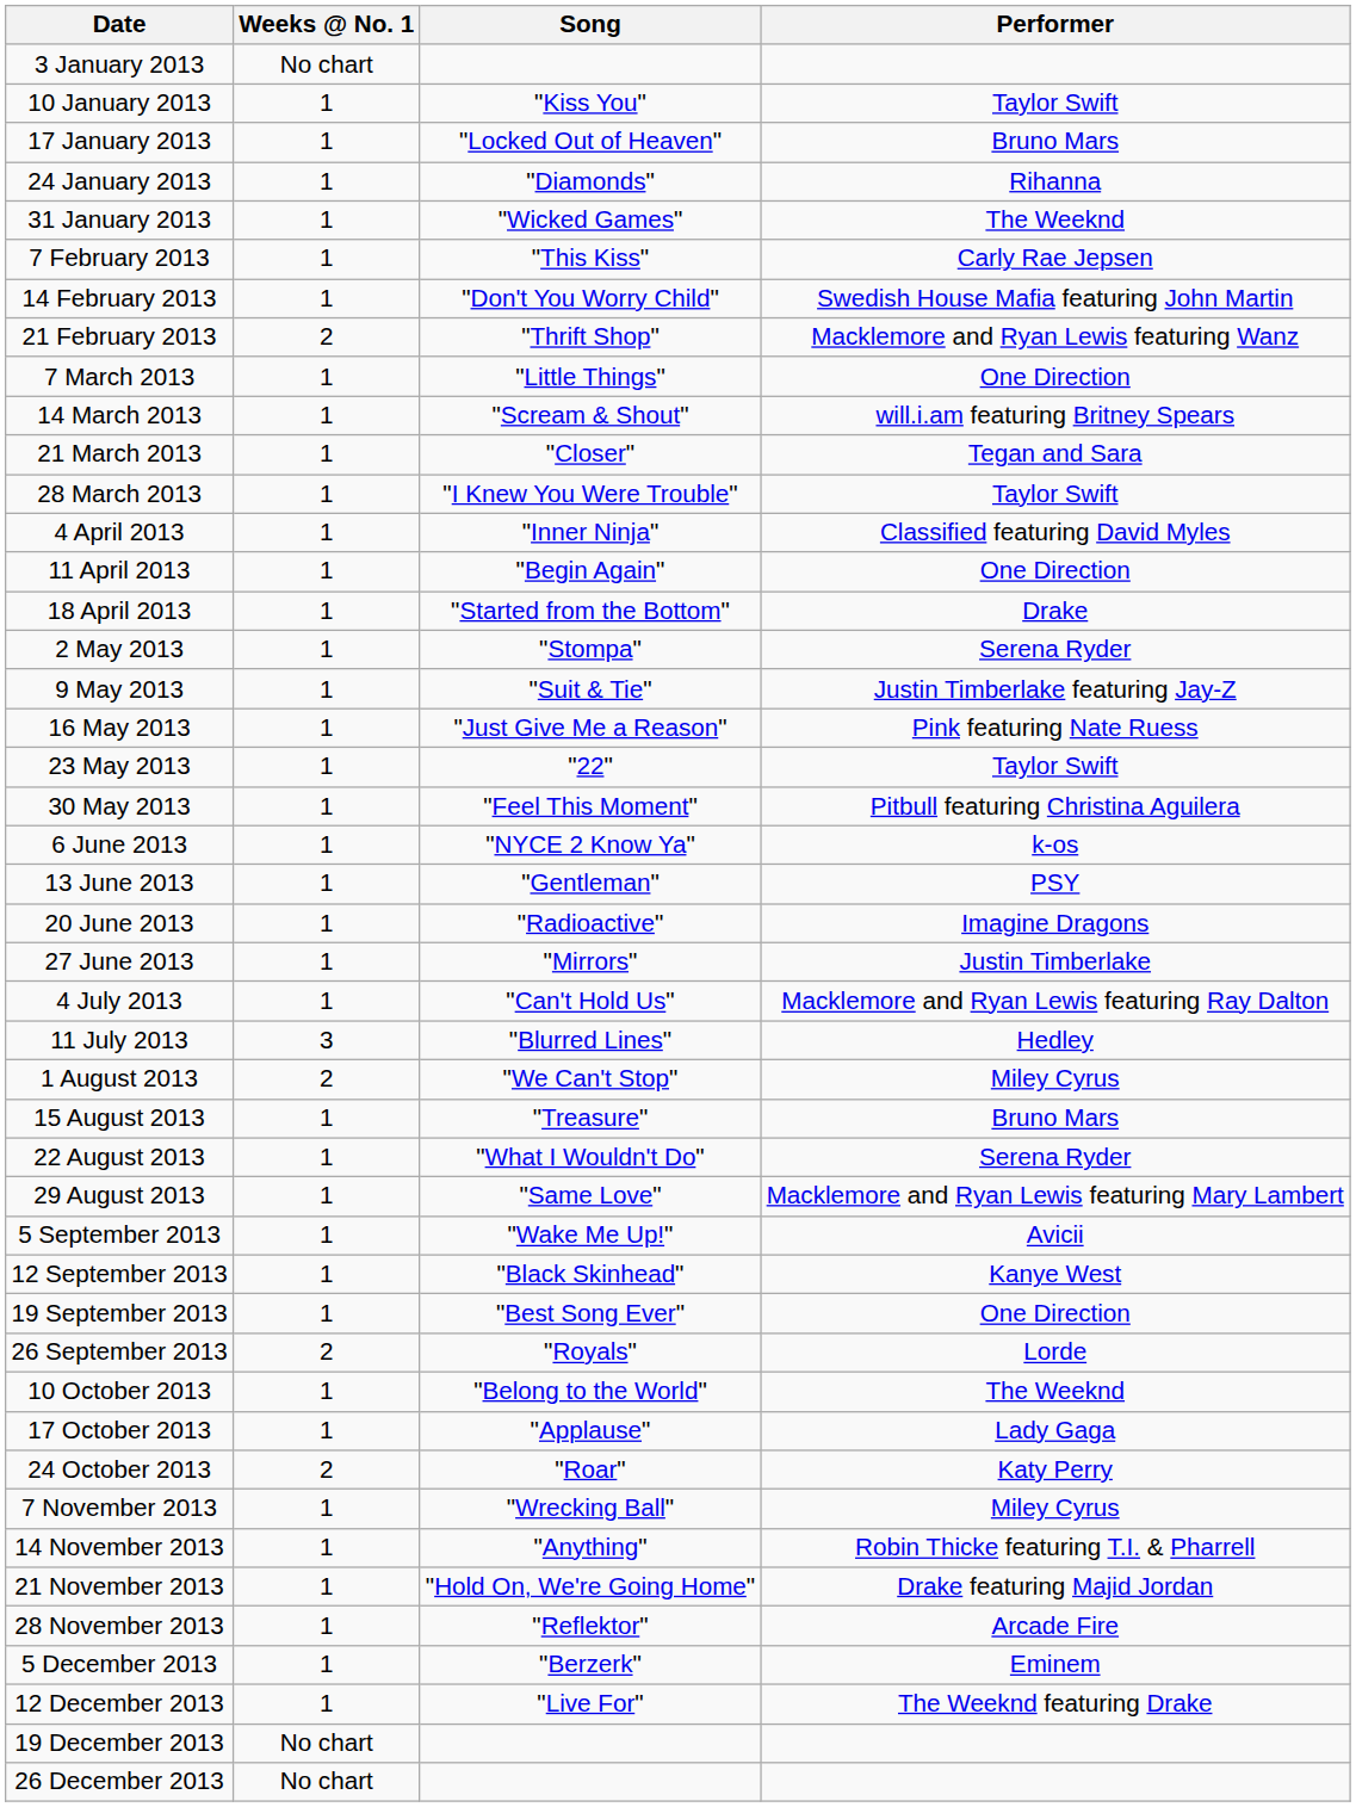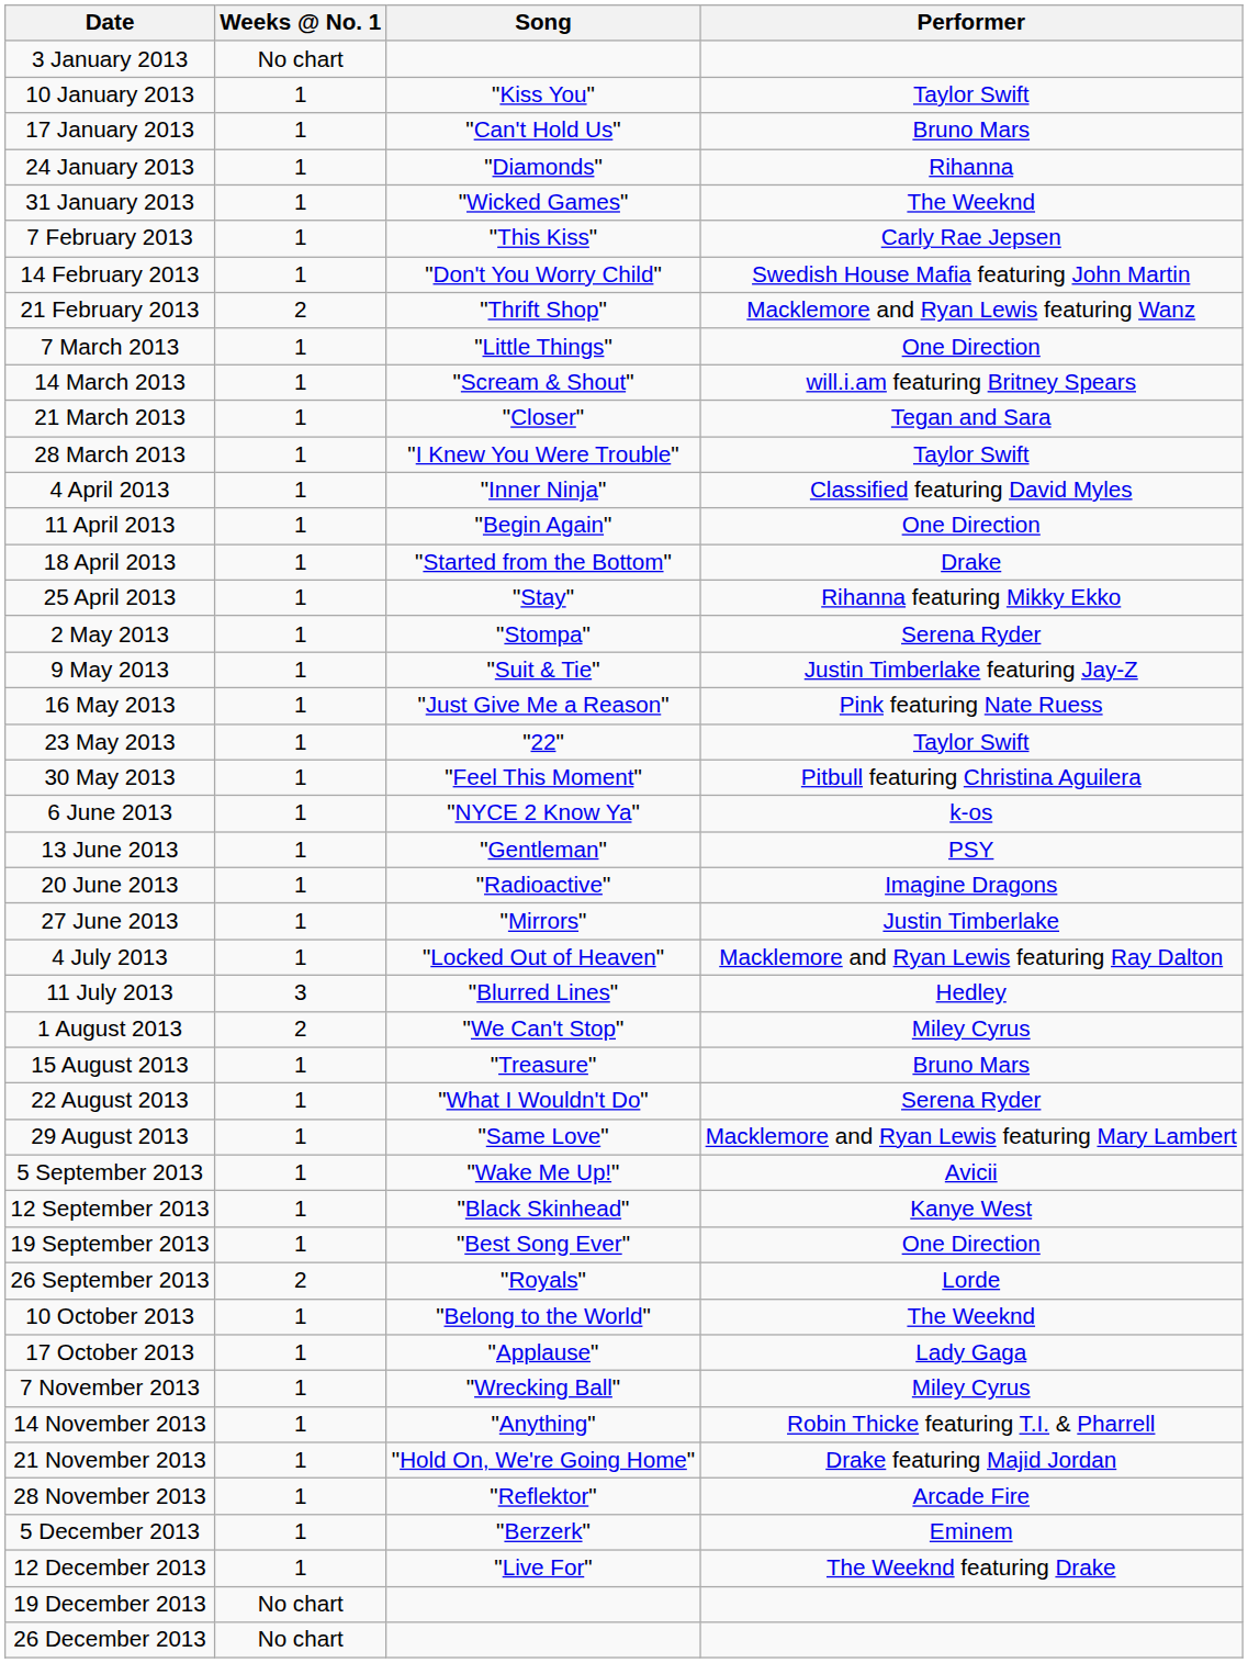17 January 2013 | Song: "Locked Out of Heaven" -> "Can't Hold Us"
+ row: 25 April 2013 | 1 | "Stay" | Rihanna featuring Mikky Ekko
4 July 2013 | Song: "Can't Hold Us" -> "Locked Out of Heaven"
- row: 24 October 2013 | 2 | "Roar" | Katy Perry
